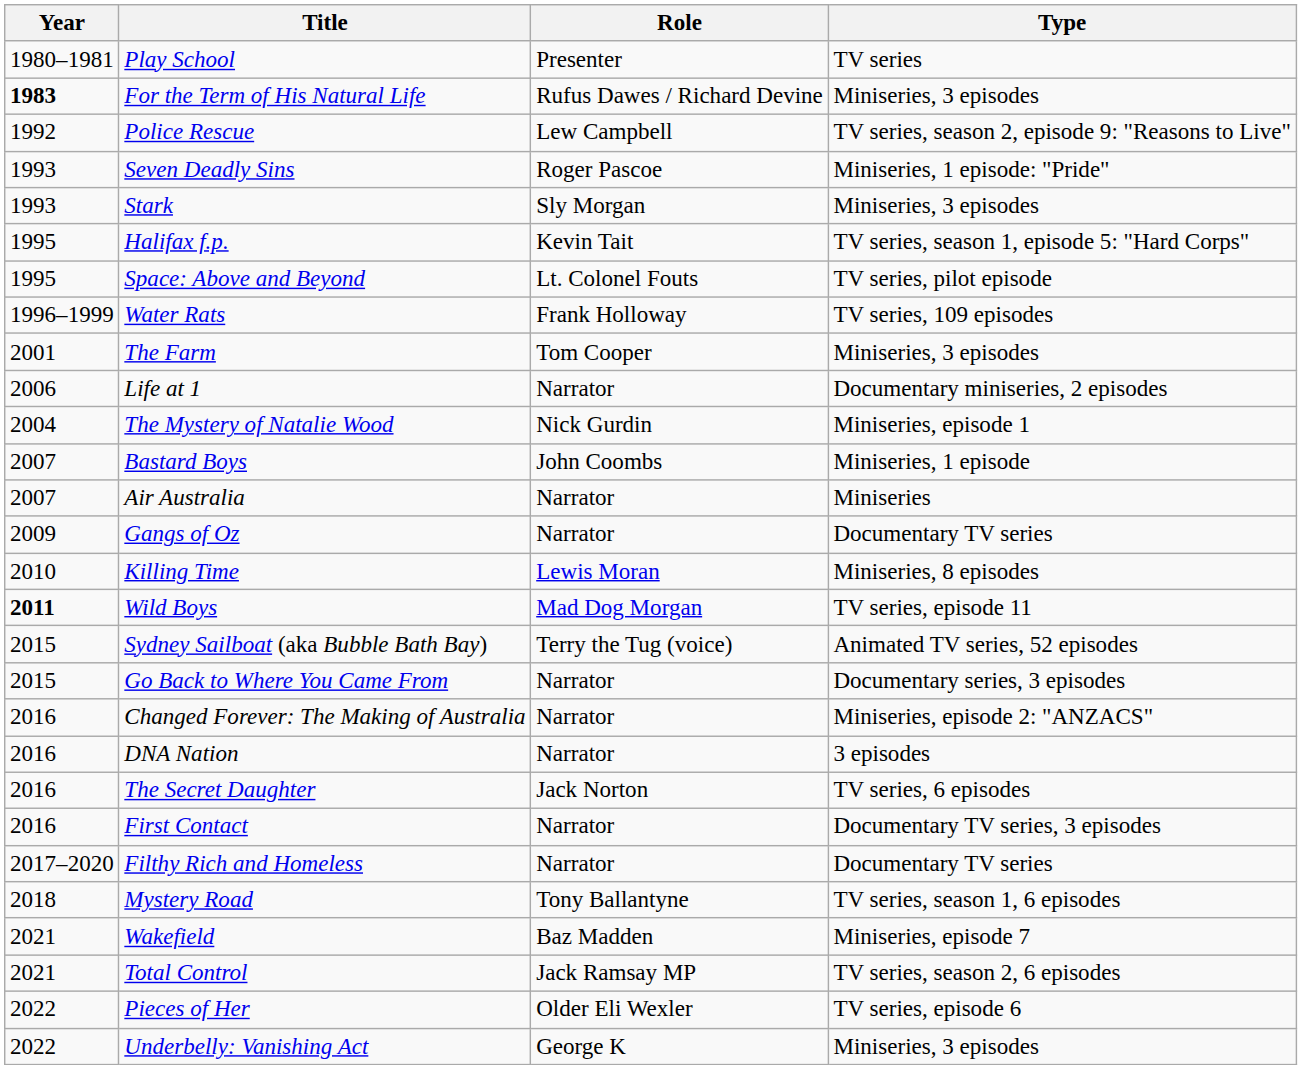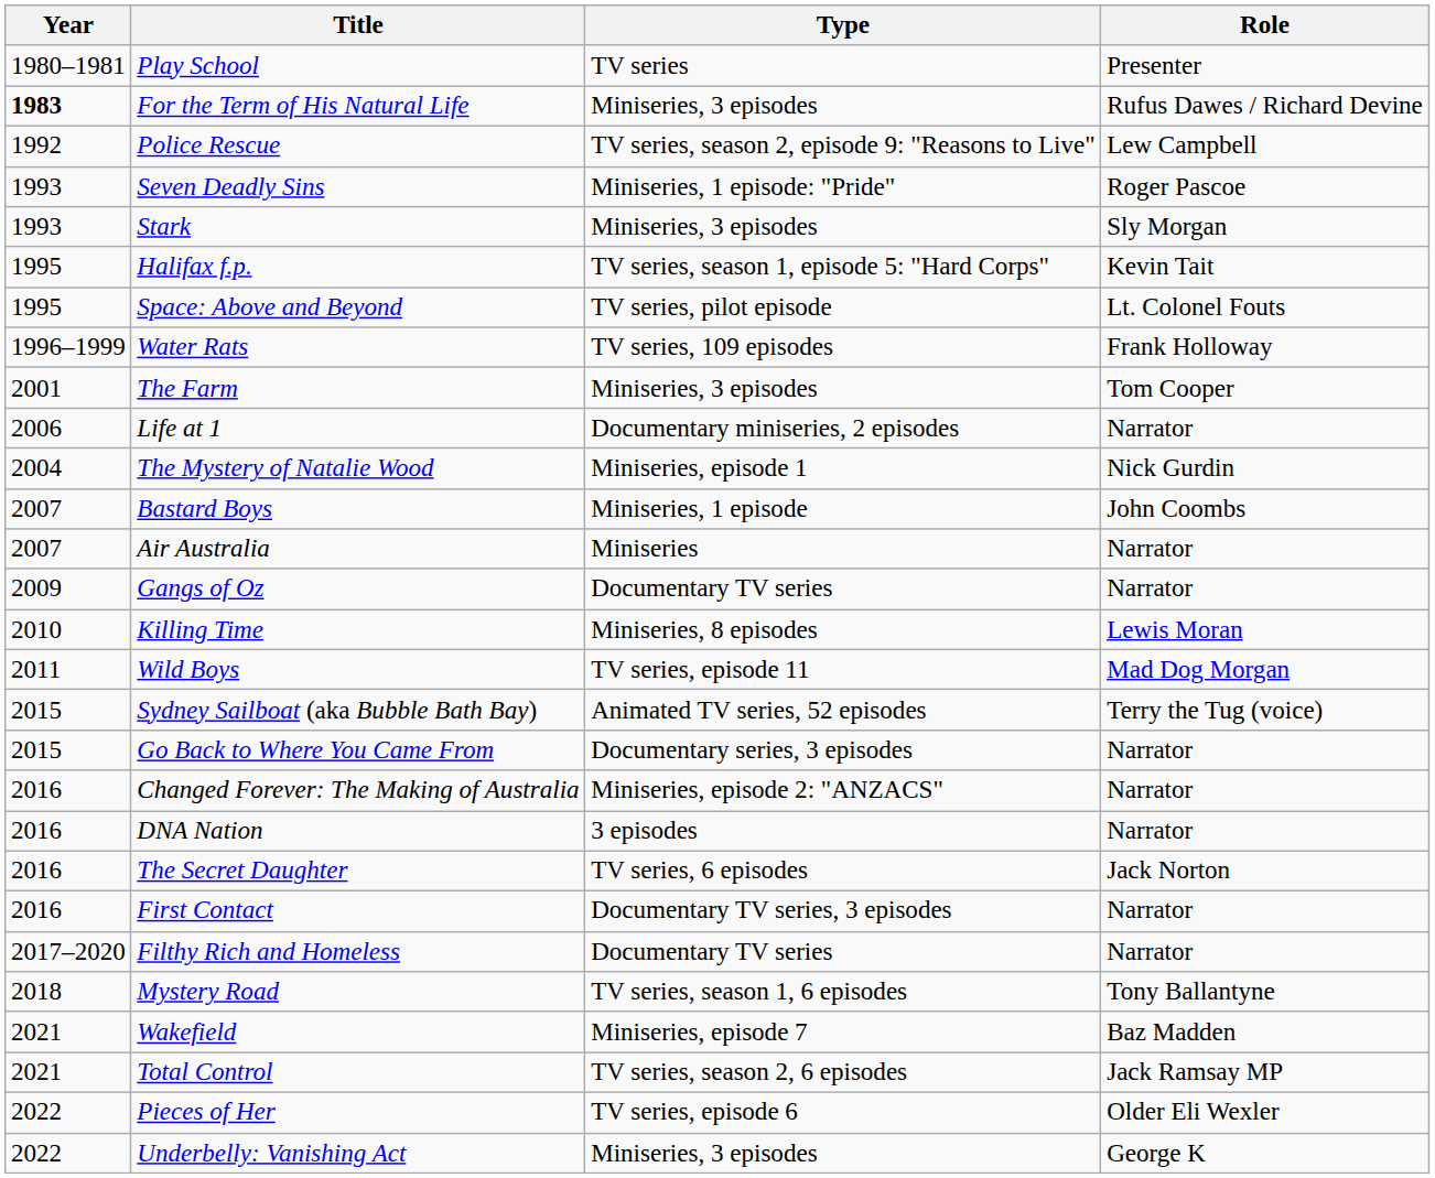columns swapped: Role <-> Type
Wild Boys | Year: bold -> normal
